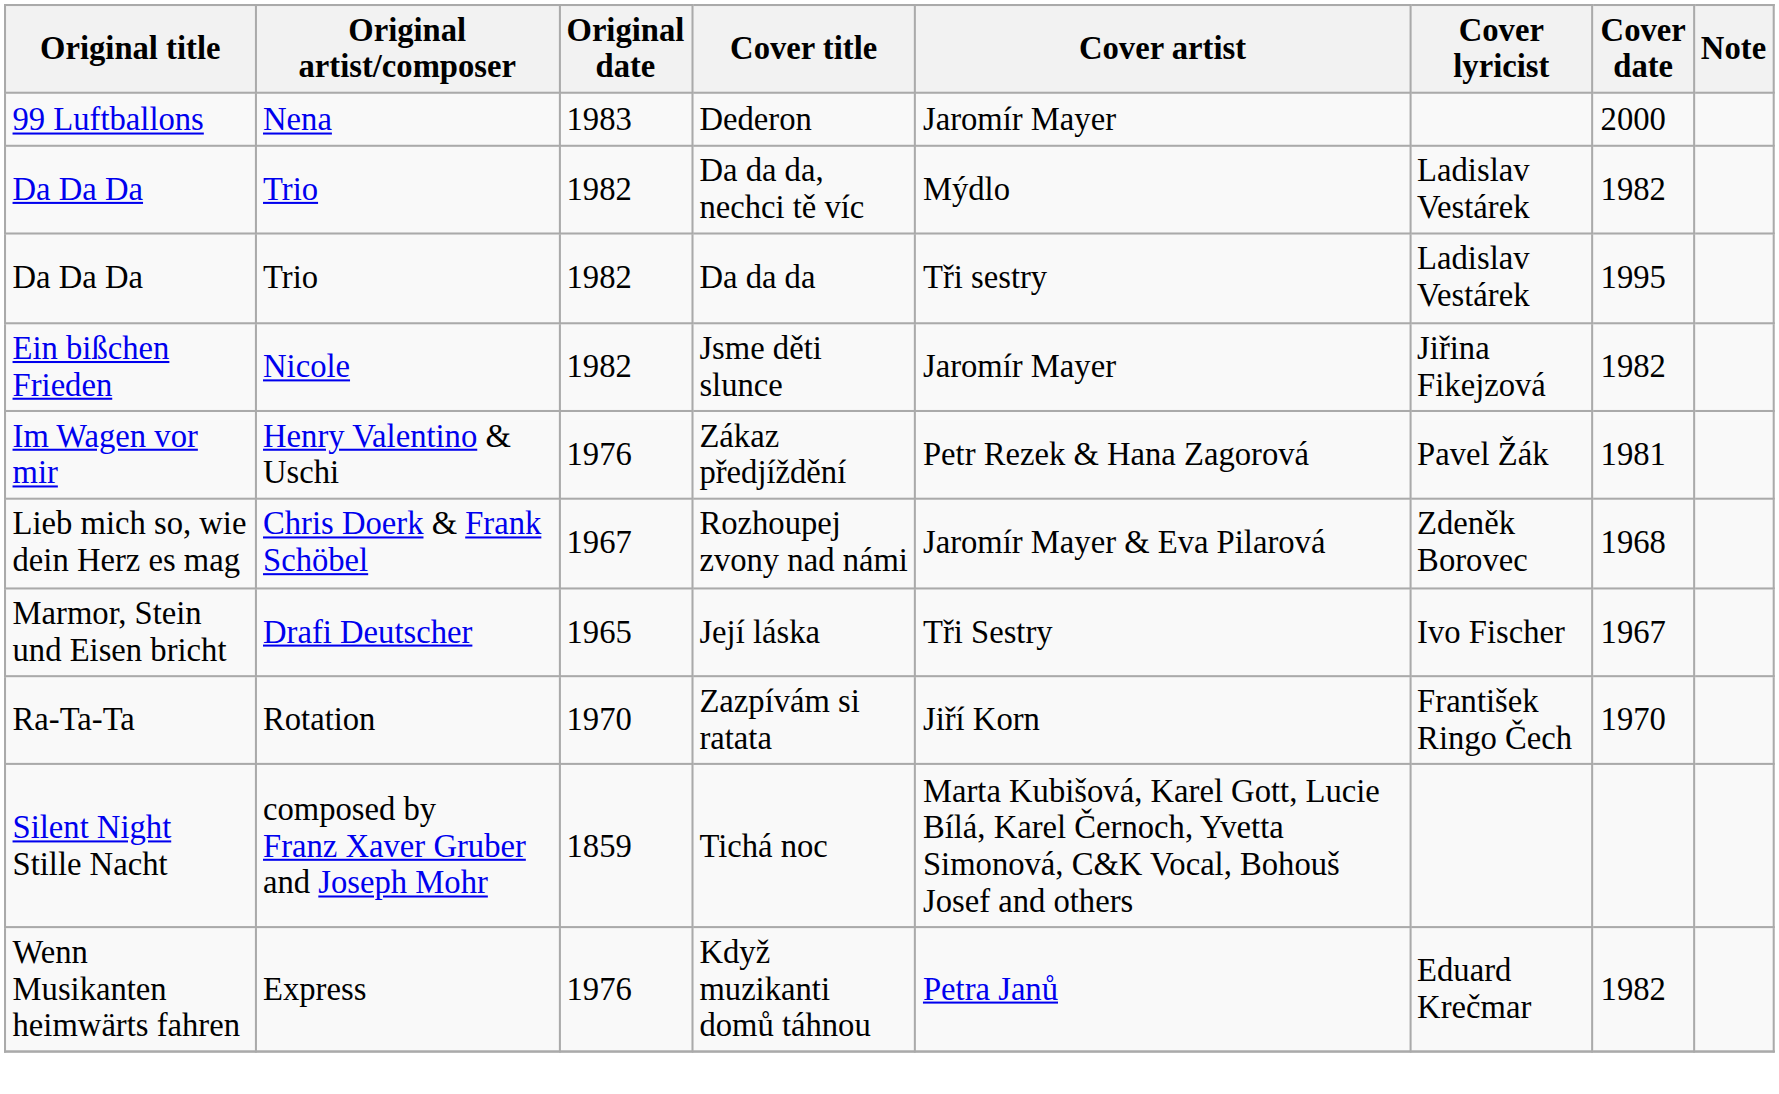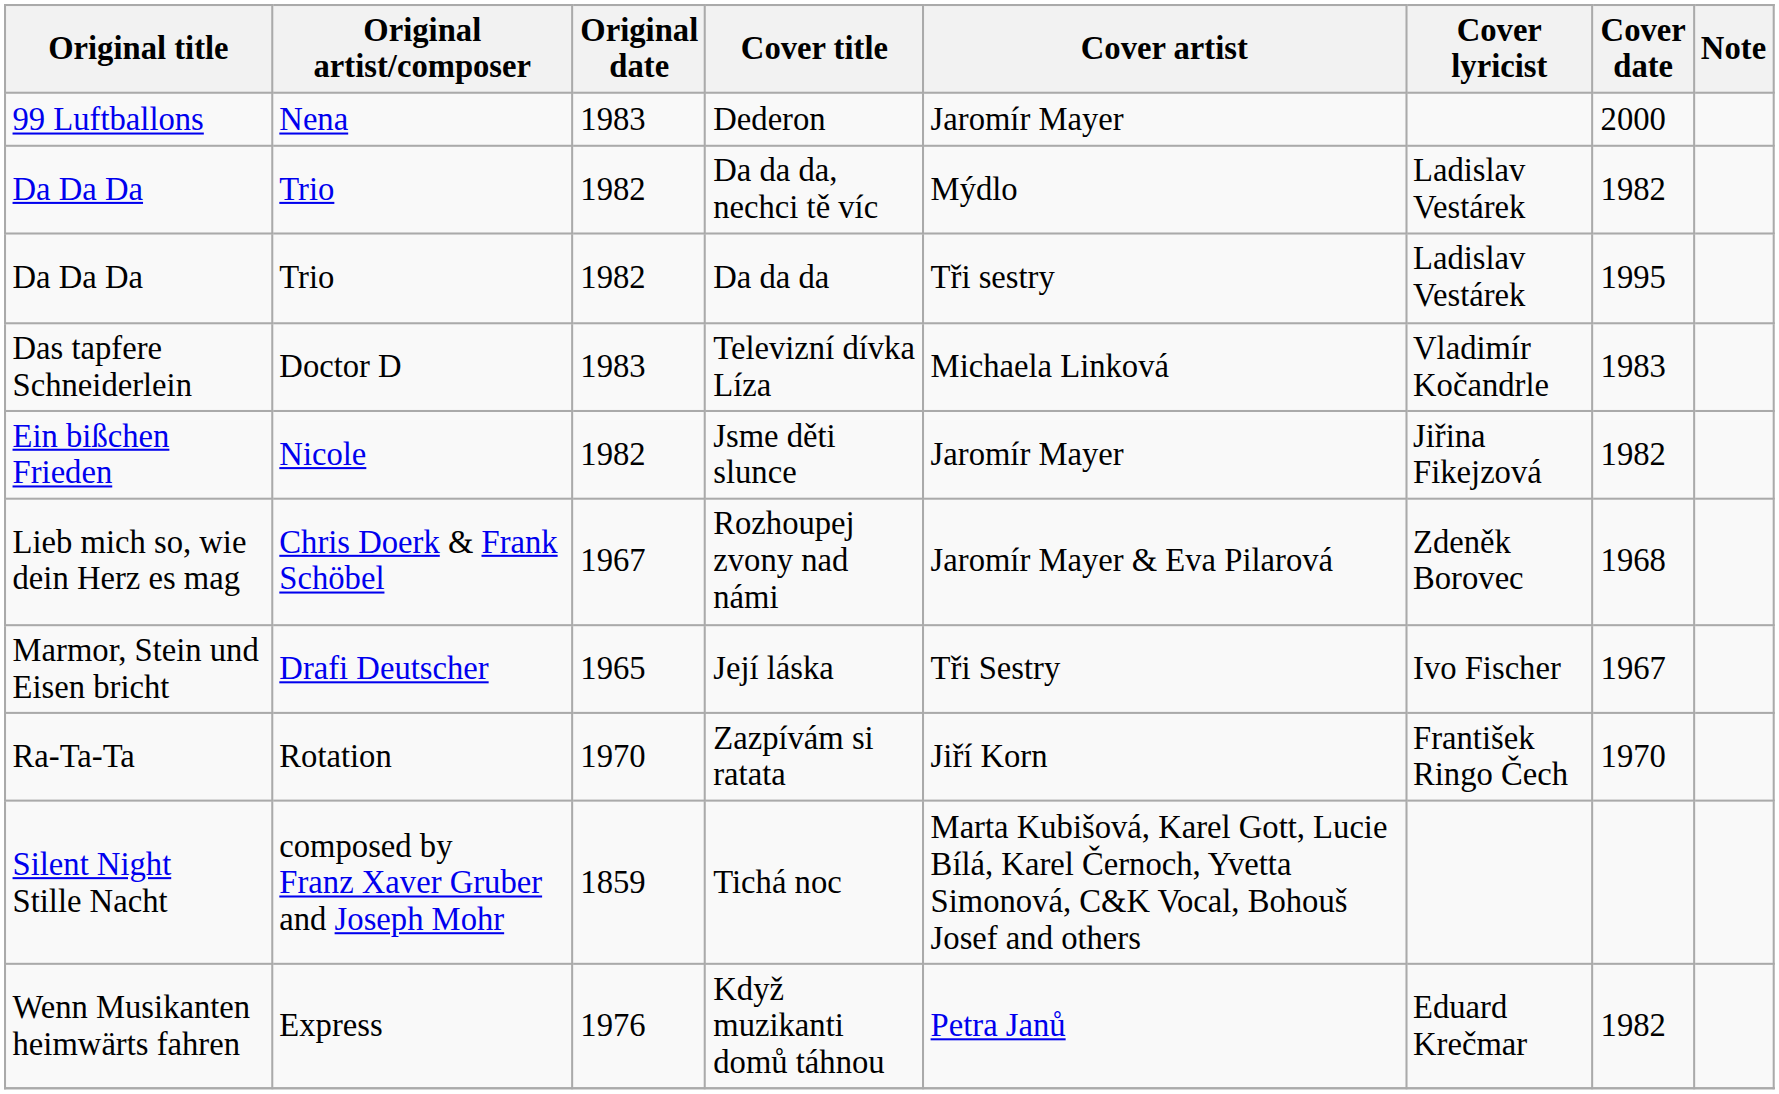+ row: Das tapfere Schneiderlein | Doctor D | 1983 | Televizní dívka Líza | Michaela Linková | Vladimír Kočandrle | 1983
- row: Im Wagen vor mir | Henry Valentino & Uschi | 1976 | Zákaz předjíždění | Petr Rezek & Hana Zagorová | Pavel Žák | 1981
